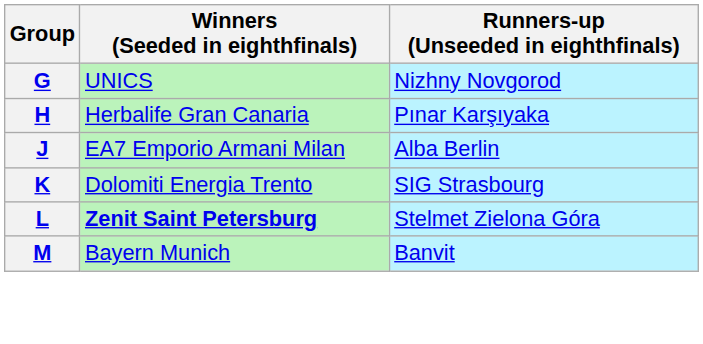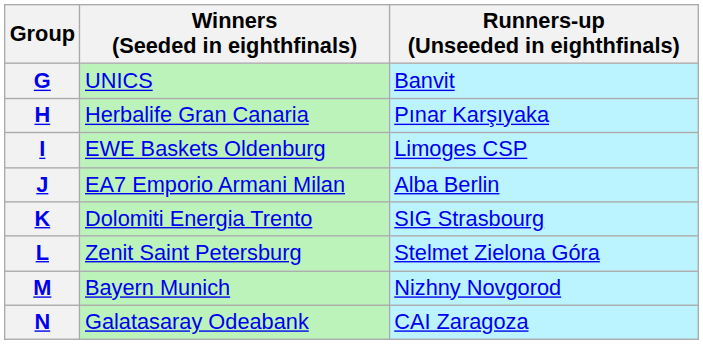G | Runners-up (Unseeded in eighthfinals): Nizhny Novgorod -> Banvit
+ row: I | EWE Baskets Oldenburg | Limoges CSP
L | Winners (Seeded in eighthfinals): bold -> normal
M | Runners-up (Unseeded in eighthfinals): Banvit -> Nizhny Novgorod
+ row: N | Galatasaray Odeabank | CAI Zaragoza
